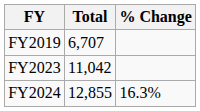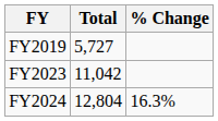FY2019 | Total: 6,707 -> 5,727
FY2024 | Total: 12,855 -> 12,804
